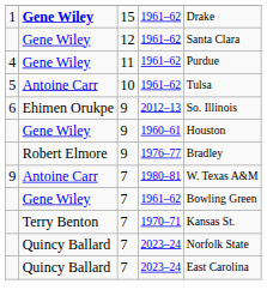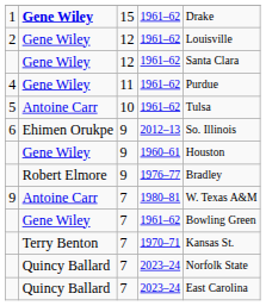+ row: 2 | Gene Wiley | 12 | 1961–62 | Louisville
